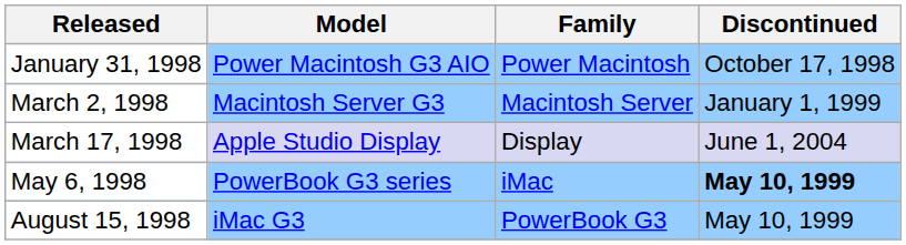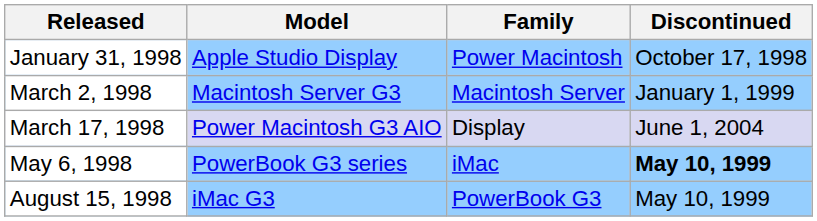January 31, 1998 | Model: Power Macintosh G3 AIO -> Apple Studio Display
March 17, 1998 | Model: Apple Studio Display -> Power Macintosh G3 AIO
